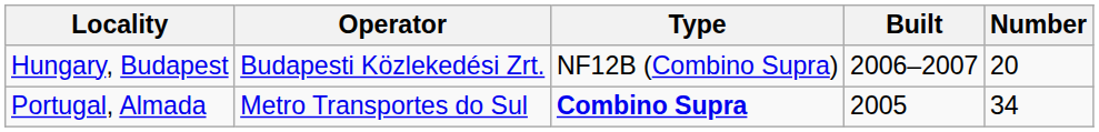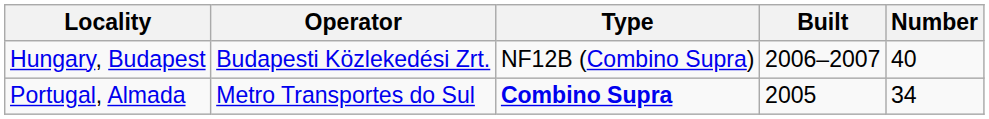Hungary, Budapest | Number: 20 -> 40
